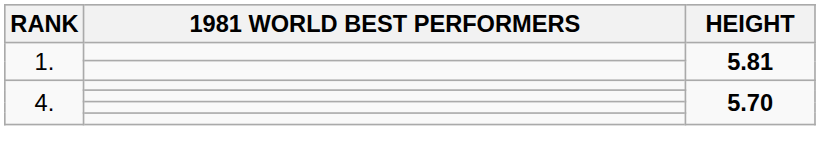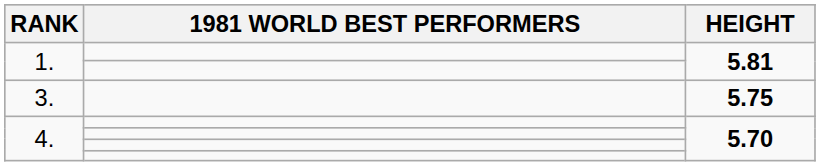+ row: 3. | 5.75
